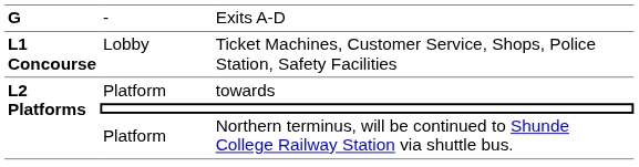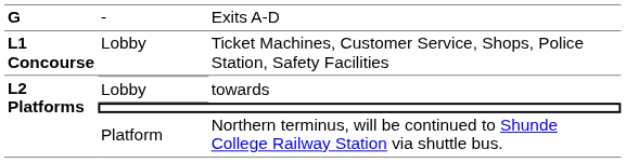towards | column 2: Platform -> Lobby
